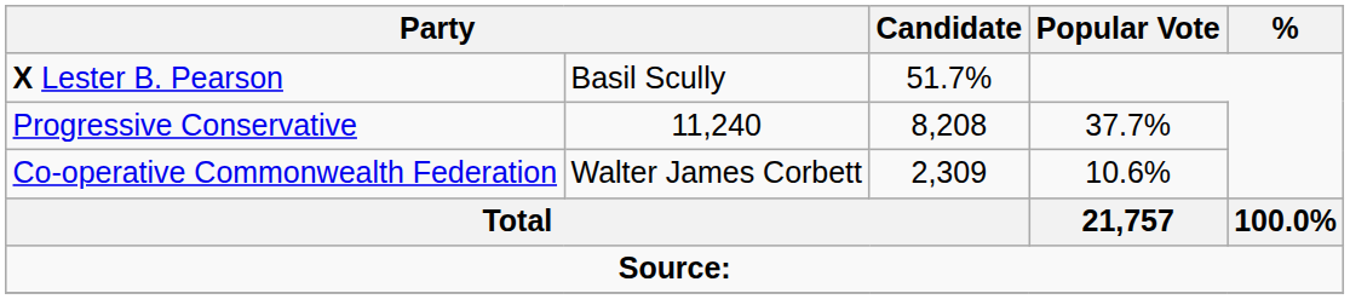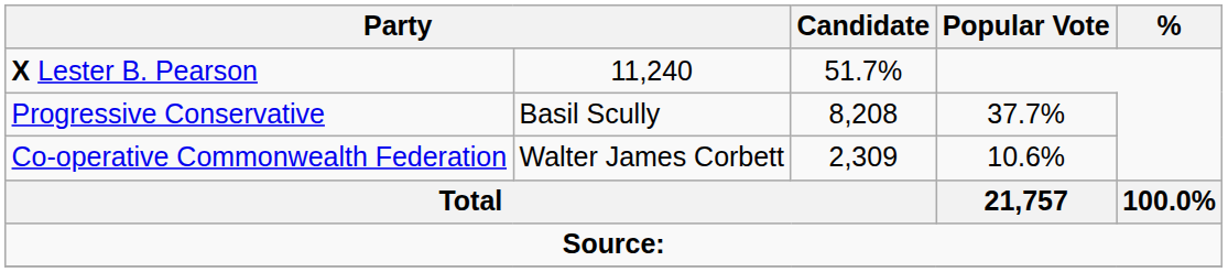X Lester B. Pearson | column 2: Basil Scully -> 11,240
Progressive Conservative | column 2: 11,240 -> Basil Scully
